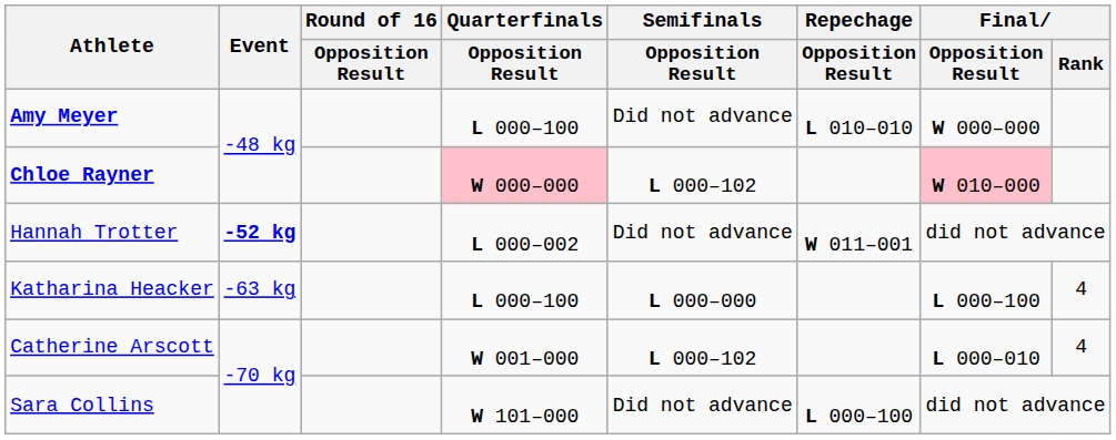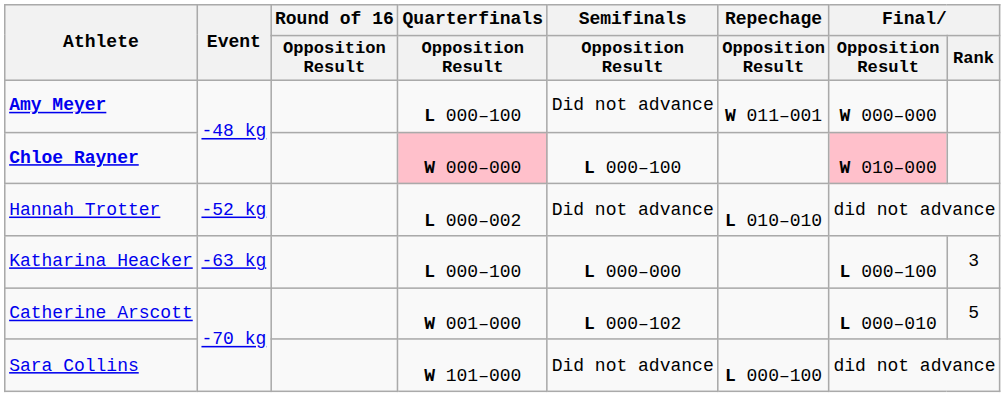Amy Meyer | Repechage / Opposition Result: L 010–010 -> W 011–001
Chloe Rayner | Semifinals / Opposition Result: L 000–102 -> L 000–100
Hannah Trotter | Event: bold -> normal
Hannah Trotter | Repechage / Opposition Result: W 011–001 -> L 010–010
Katharina Heacker | Final / Rank: 4 -> 3
Catherine Arscott | Final / Rank: 4 -> 5
